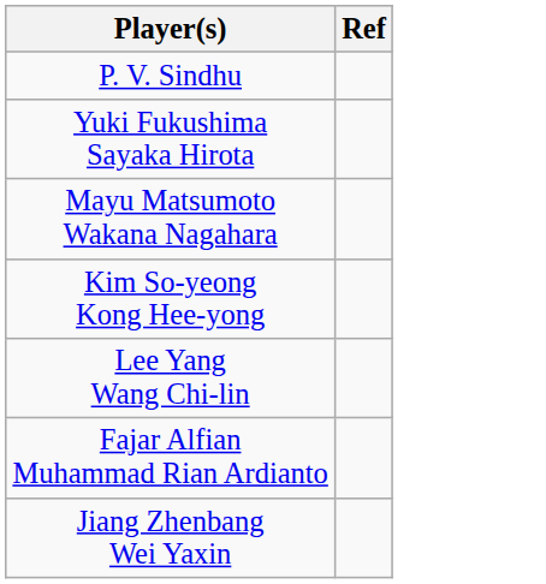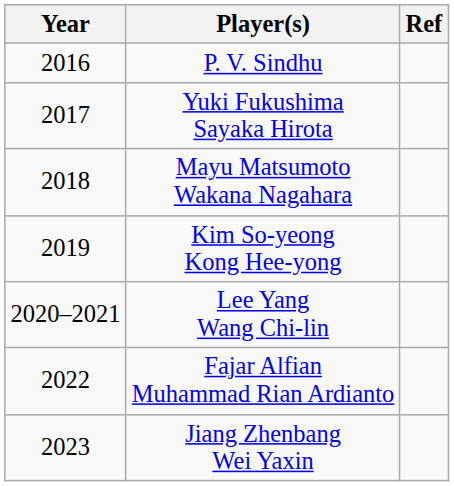+ column: Year | 2016 | 2017 | 2018 | 2019 | 2020–2021 | 2022 | 2023
